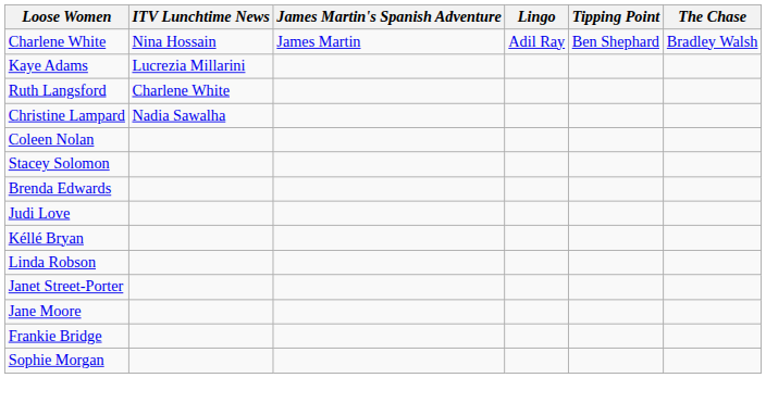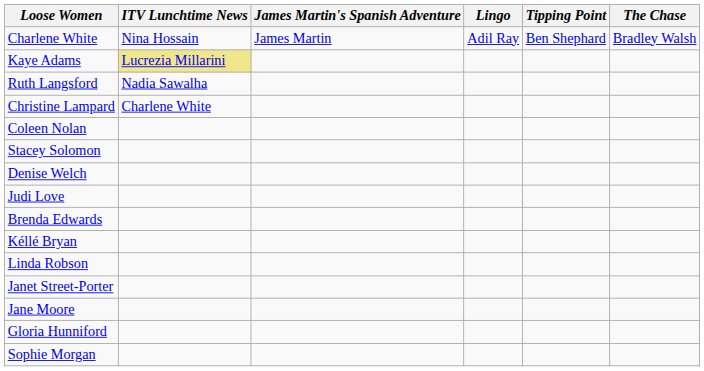Kaye Adams | ITV Lunchtime News: no background -> khaki background
Ruth Langsford | ITV Lunchtime News: Charlene White -> Nadia Sawalha
Christine Lampard | ITV Lunchtime News: Nadia Sawalha -> Charlene White
+ row: Denise Welch
rows swapped: Brenda Edwards <-> Judi Love
+ row: Gloria Hunniford
- row: Frankie Bridge
